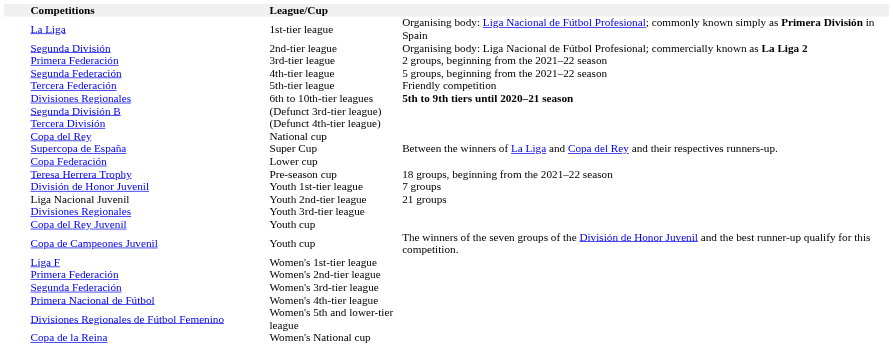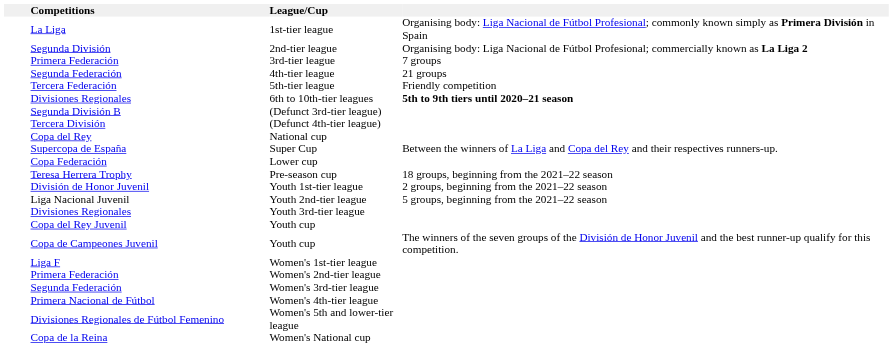3rd-tier league | column 4: 2 groups, beginning from the 2021–22 season -> 7 groups
4th-tier league | column 4: 5 groups, beginning from the 2021–22 season -> 21 groups
Youth 1st-tier league | column 4: 7 groups -> 2 groups, beginning from the 2021–22 season
Youth 2nd-tier league | column 4: 21 groups -> 5 groups, beginning from the 2021–22 season
